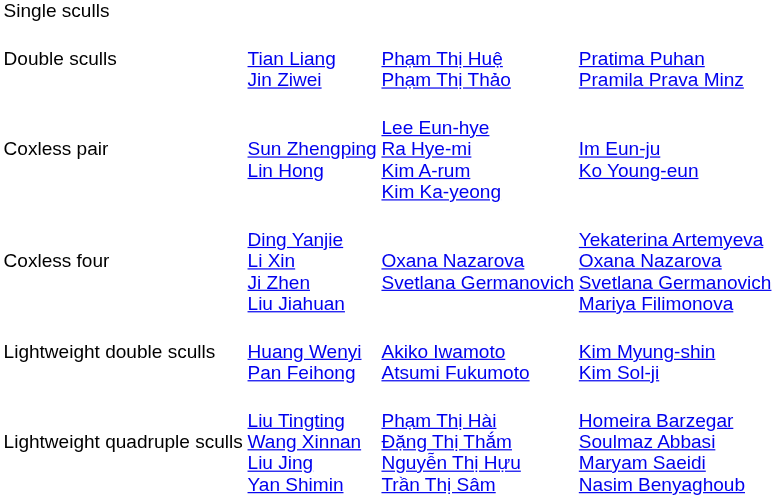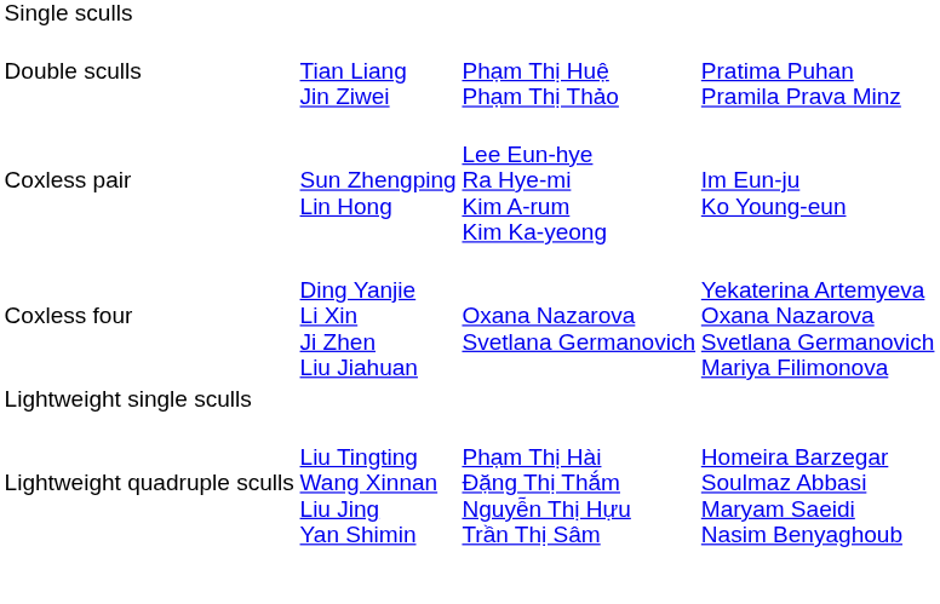+ row: Lightweight single sculls
- row: Lightweight double sculls | Huang Wenyi Pan Feihong | Akiko Iwamoto Atsumi Fukumoto | Kim Myung-shin Kim Sol-ji
